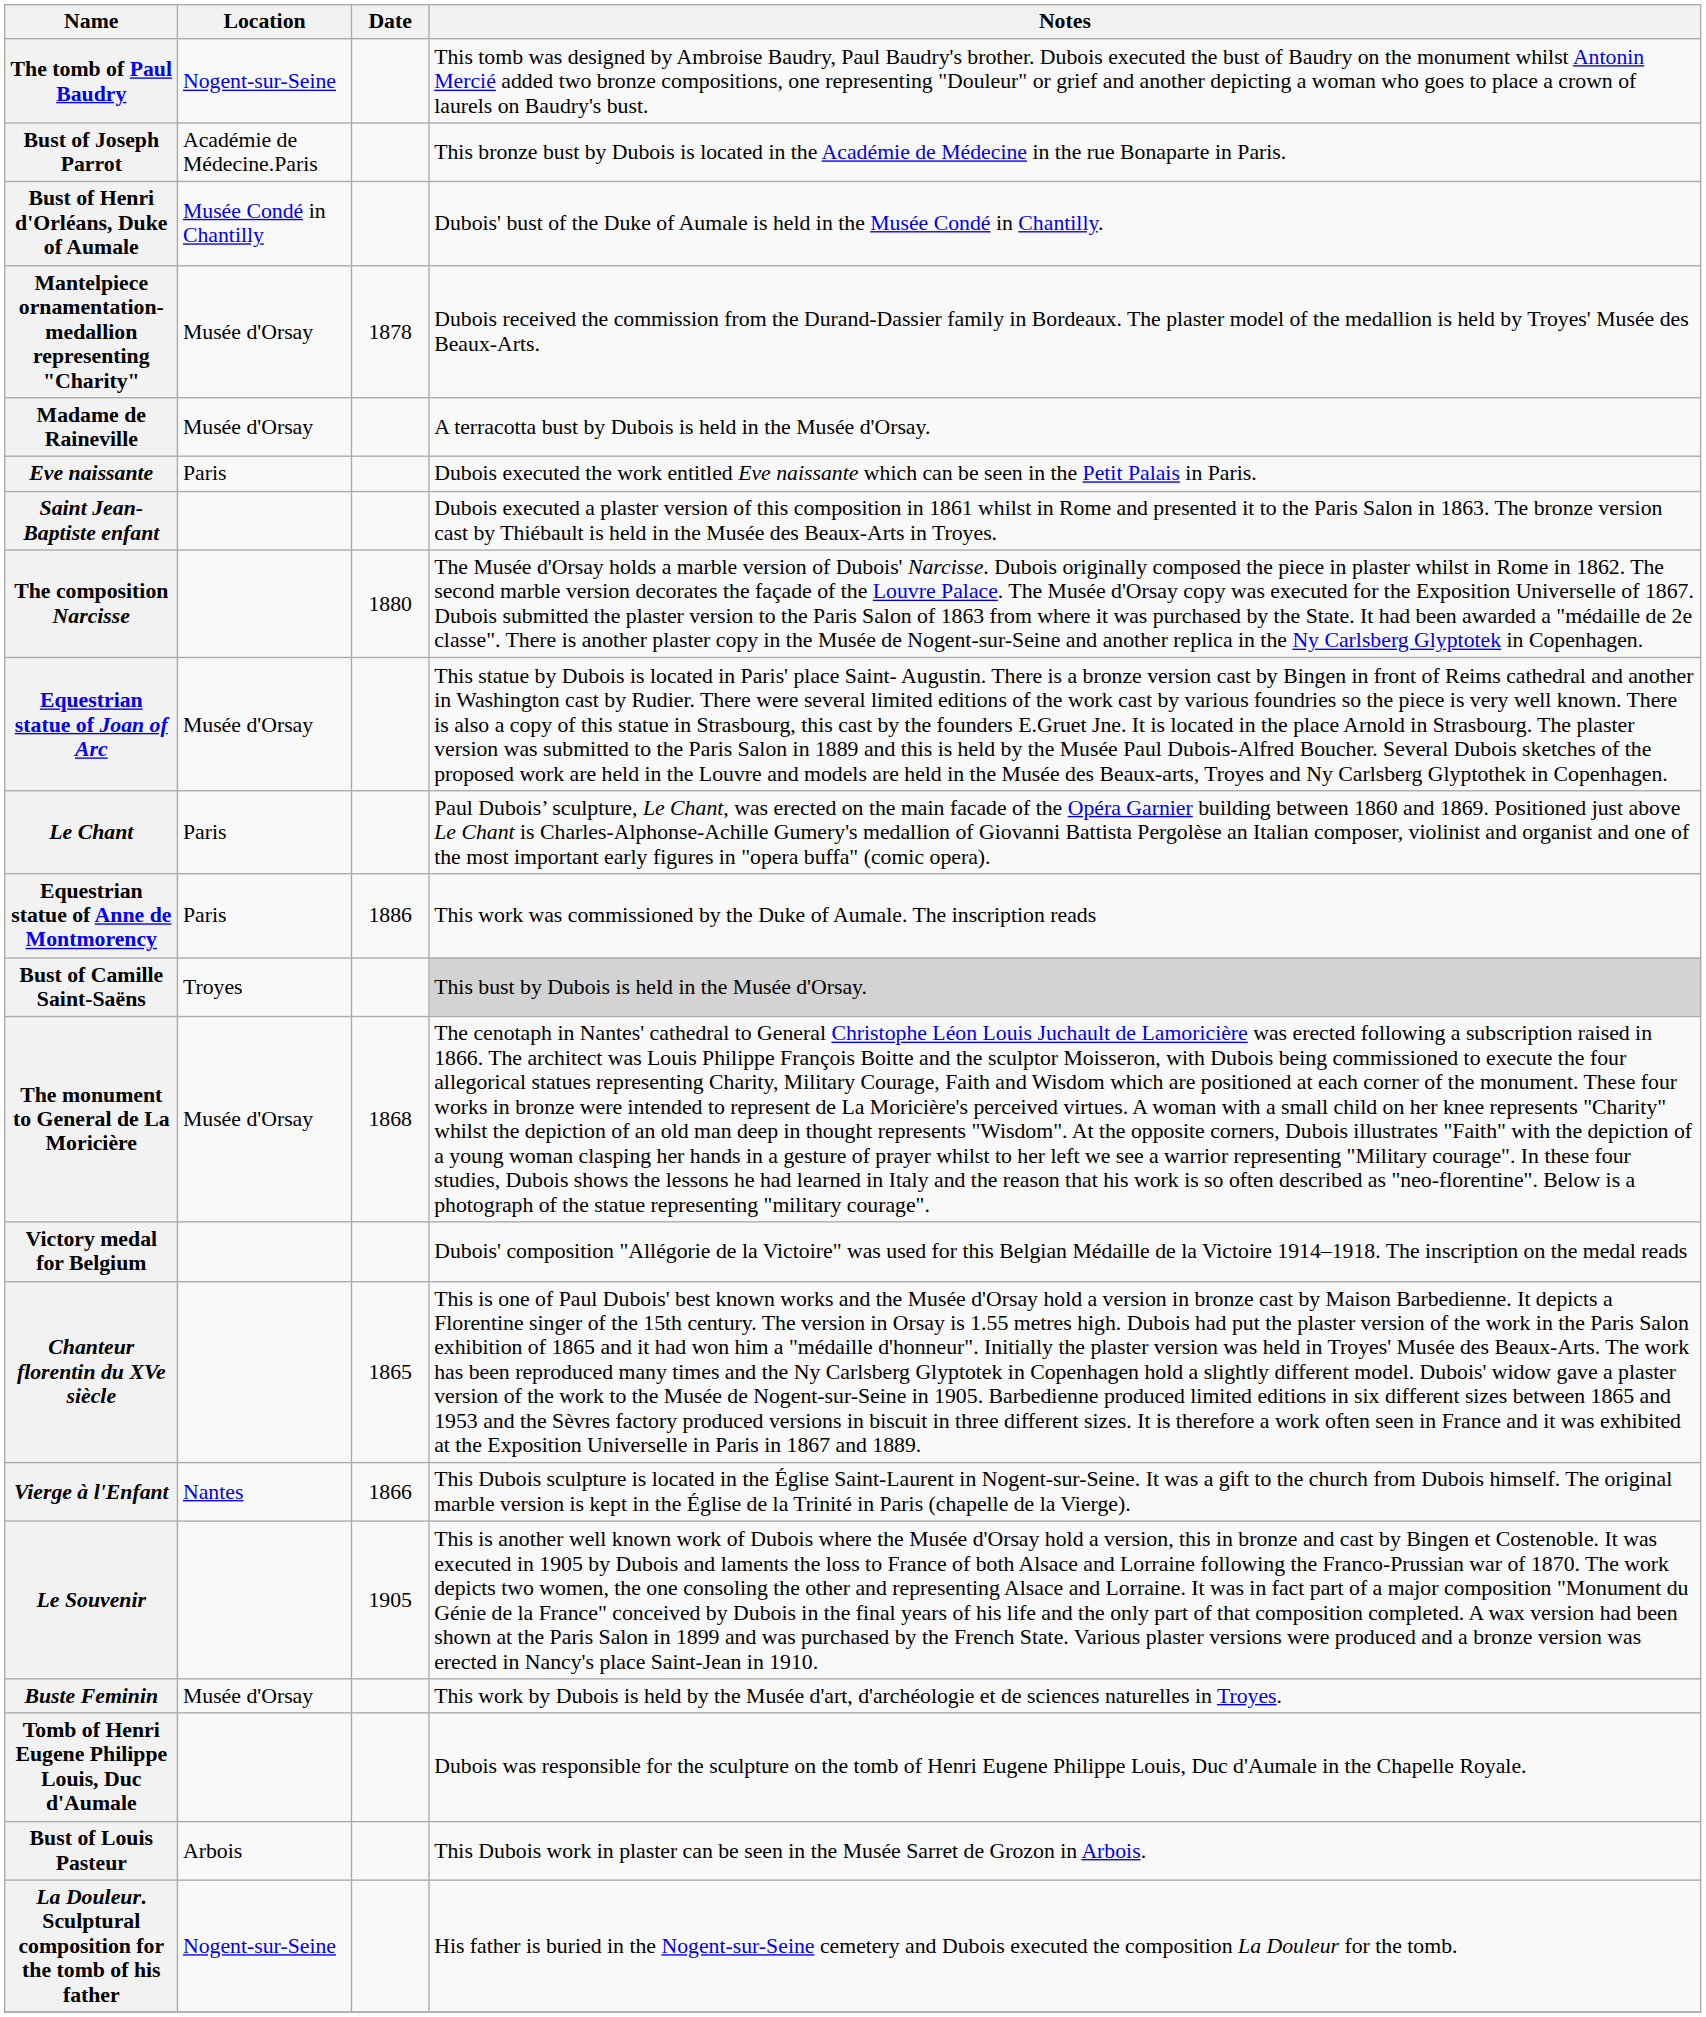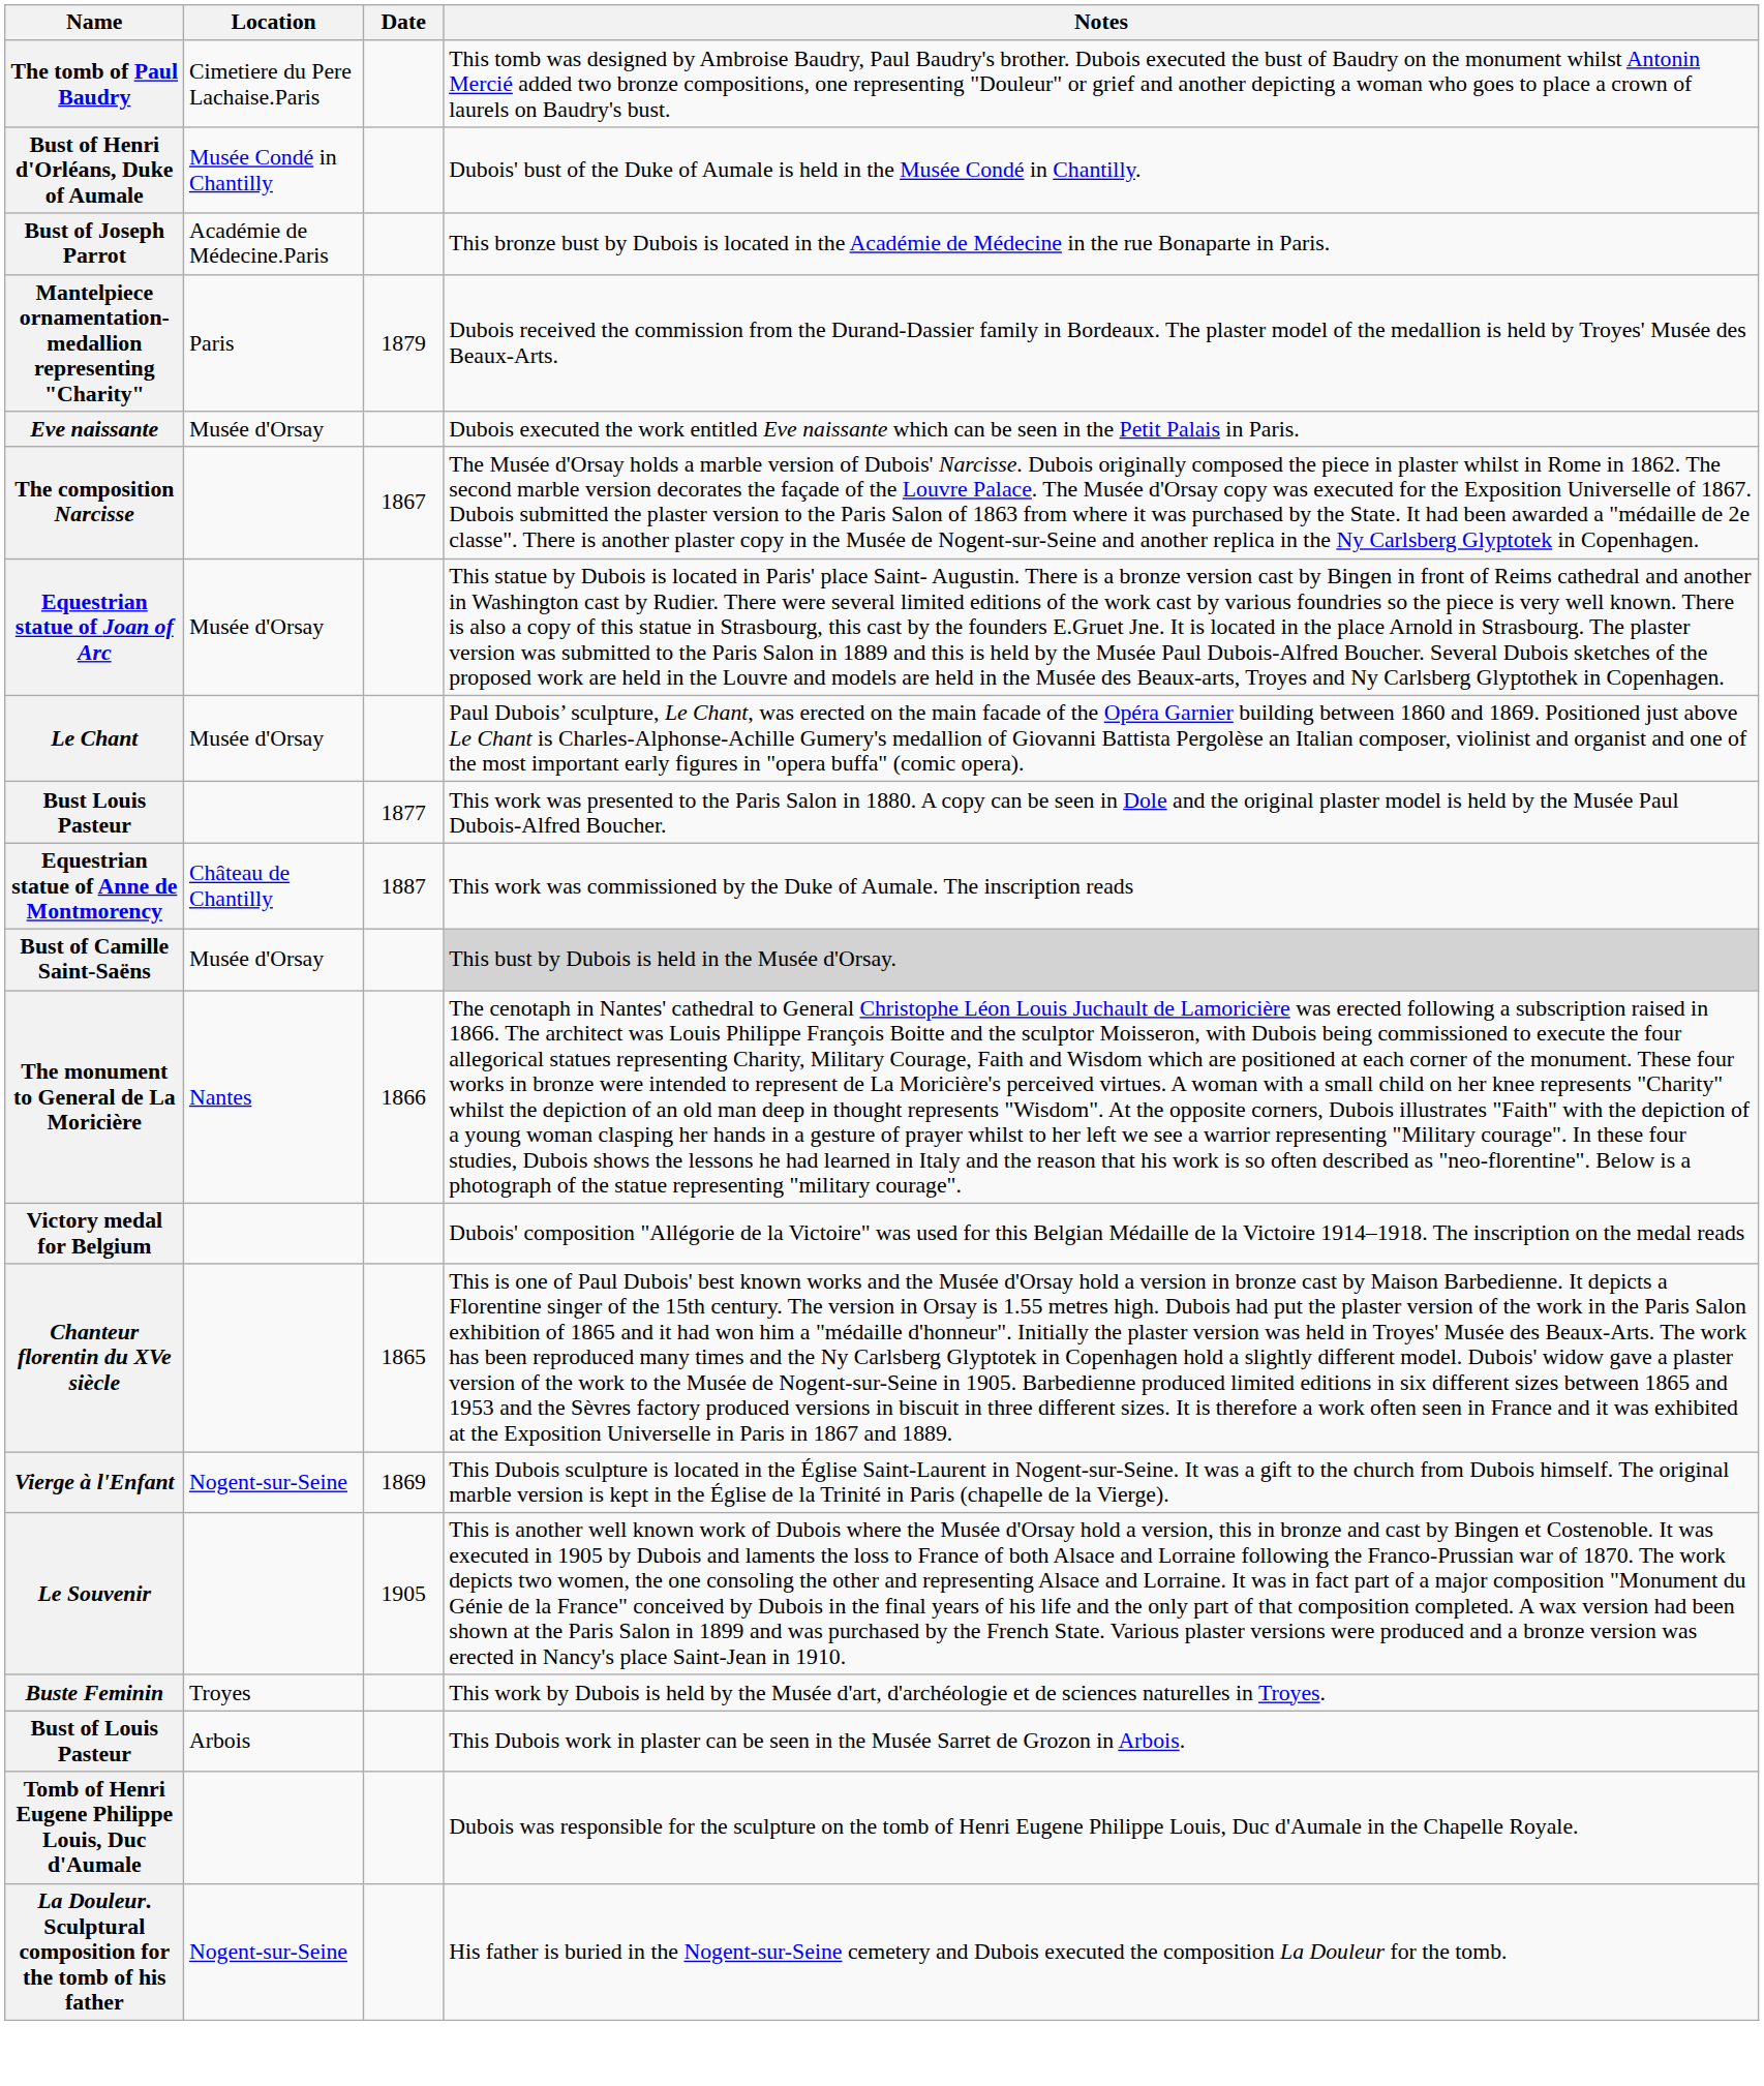The tomb of Paul Baudry | Location: Nogent-sur-Seine -> Cimetiere du Pere Lachaise.Paris
rows swapped: Bust of Joseph Parrot <-> Bust of Henri d'Orléans, Duke of Aumale
Mantelpiece ornamentation-medallion representing "Charity" | Location: Musée d'Orsay -> Paris
Mantelpiece ornamentation-medallion representing "Charity" | Date: 1878 -> 1879
- row: Madame de Raineville | Musée d'Orsay | A terracotta bust by Dubois is held in the Musée d'Orsay.
Eve naissante | Location: Paris -> Musée d'Orsay
- row: Saint Jean-Baptiste enfant | Dubois executed a plaster version of this composition in 1861 whilst in Rome and presented it to the Paris Salon in 1863. The bronze version cast by Thiébault is held in the Musée des Beaux-Arts in Troyes.
The composition Narcisse | Date: 1880 -> 1867
Le Chant | Location: Paris -> Musée d'Orsay
+ row: Bust Louis Pasteur | 1877 | This work was presented to the Paris Salon in 1880. A copy can be seen in Dole and the original plaster model is held by the Musée Paul Dubois-Alfred Boucher.
Equestrian statue of Anne de Montmorency | Location: Paris -> Château de Chantilly
Equestrian statue of Anne de Montmorency | Date: 1886 -> 1887
Bust of Camille Saint-Saëns | Location: Troyes -> Musée d'Orsay
The monument to General de La Moricière | Location: Musée d'Orsay -> Nantes
The monument to General de La Moricière | Date: 1868 -> 1866
Vierge à l'Enfant | Location: Nantes -> Nogent-sur-Seine
Vierge à l'Enfant | Date: 1866 -> 1869
Buste Feminin | Location: Musée d'Orsay -> Troyes
rows swapped: Bust of Louis Pasteur <-> Tomb of Henri Eugene Philippe Louis, Duc d'Aumale
